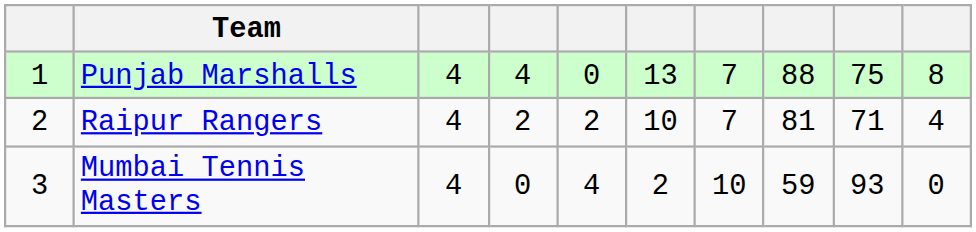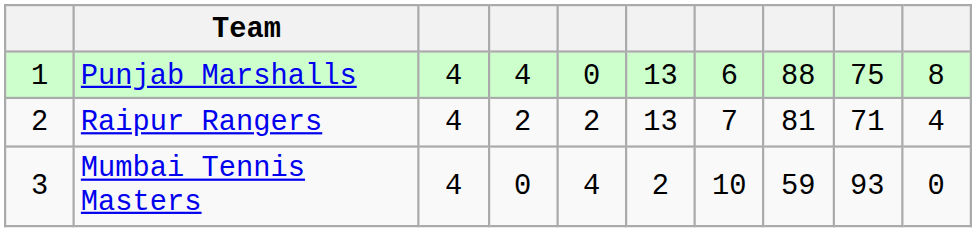Punjab Marshalls | column 7: 7 -> 6
Raipur Rangers | column 6: 10 -> 13
